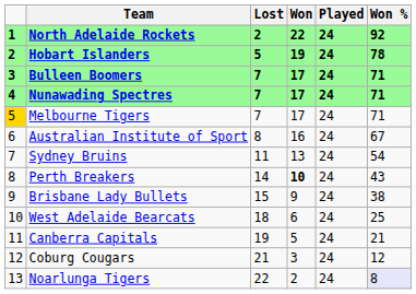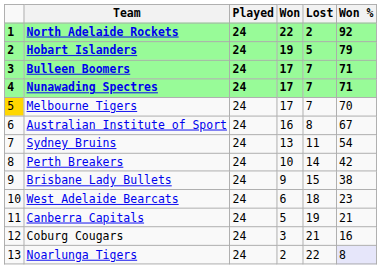columns swapped: Played <-> Lost
Hobart Islanders | Won %: 78 -> 79
Melbourne Tigers | Won %: 71 -> 70
Perth Breakers | Won: bold -> normal
Perth Breakers | Won %: 43 -> 42
West Adelaide Bearcats | Won %: 25 -> 23
Coburg Cougars | Won %: 12 -> 16
